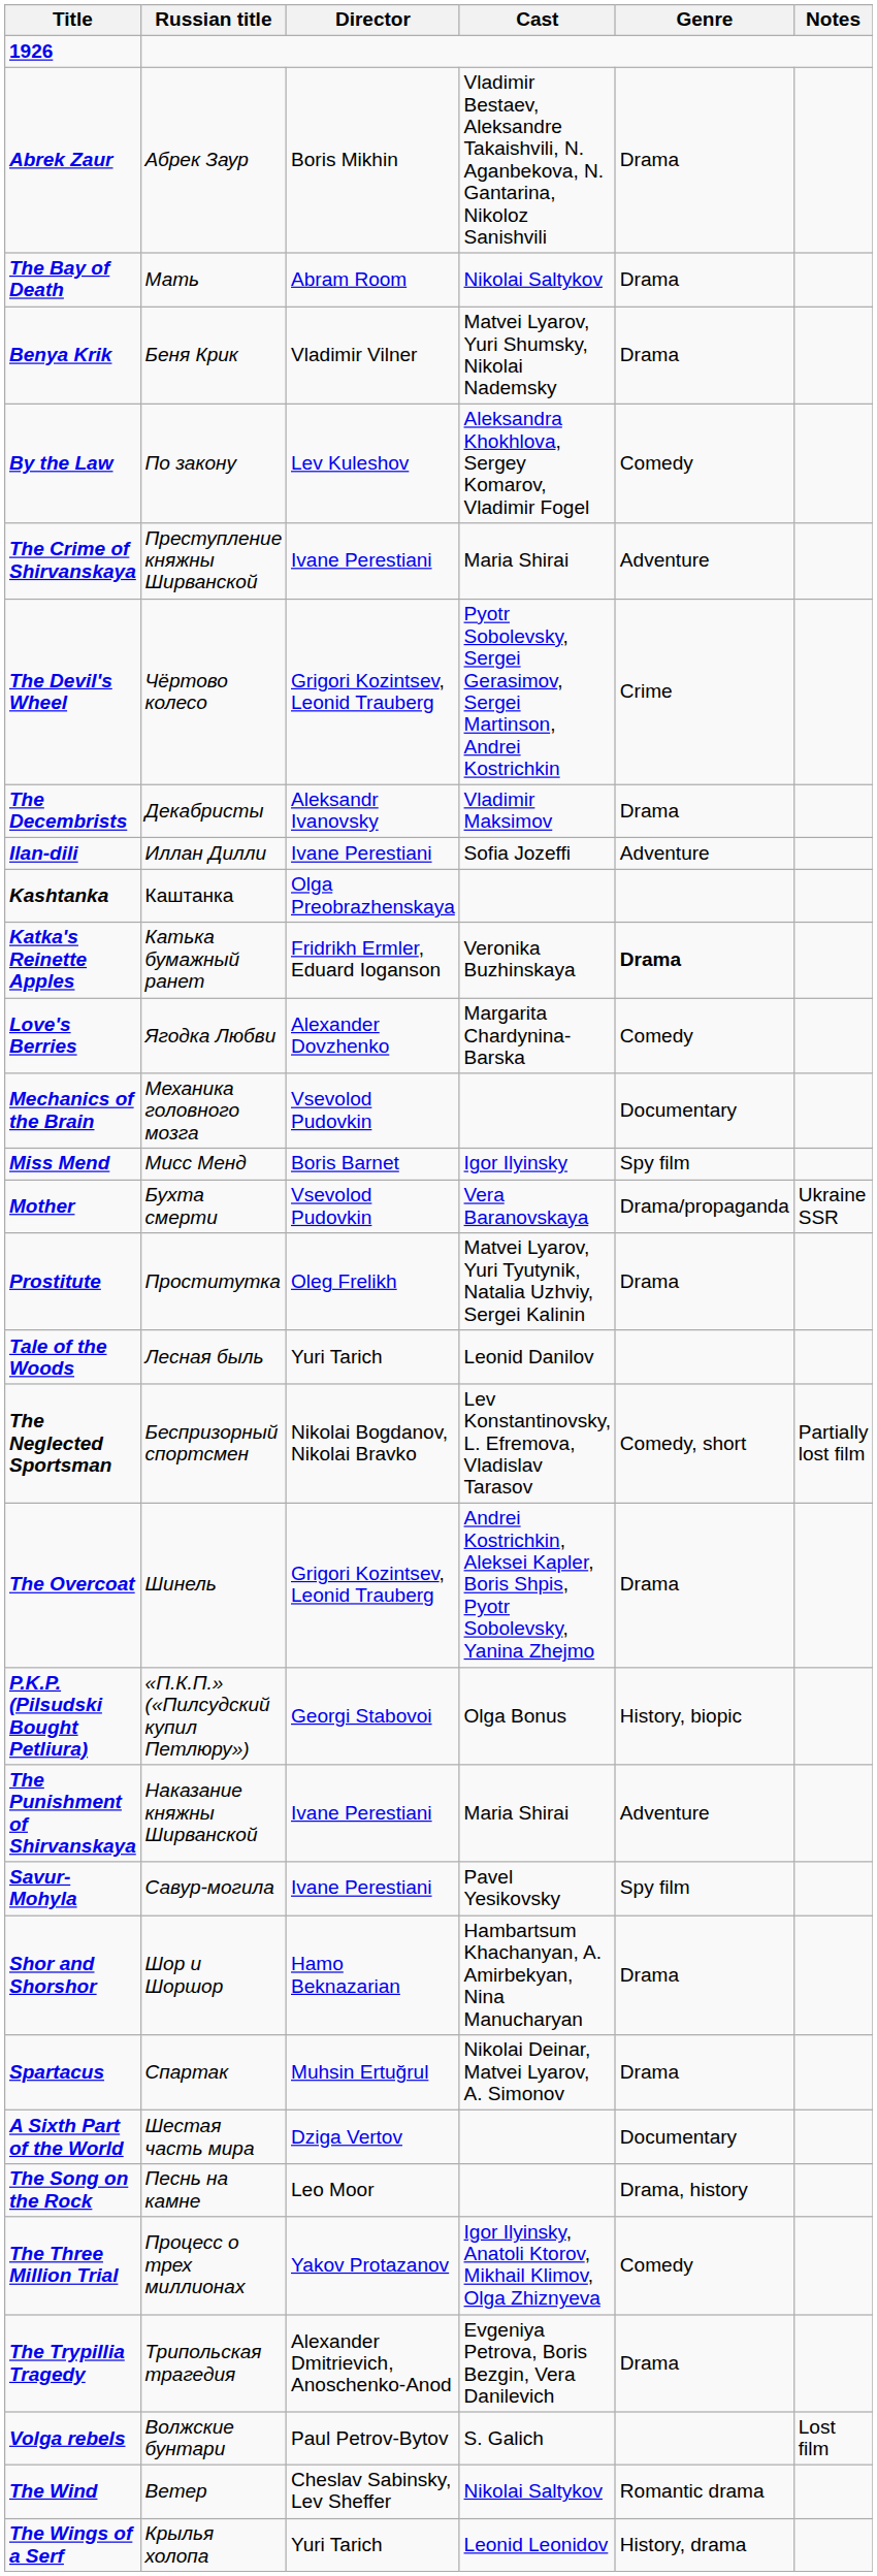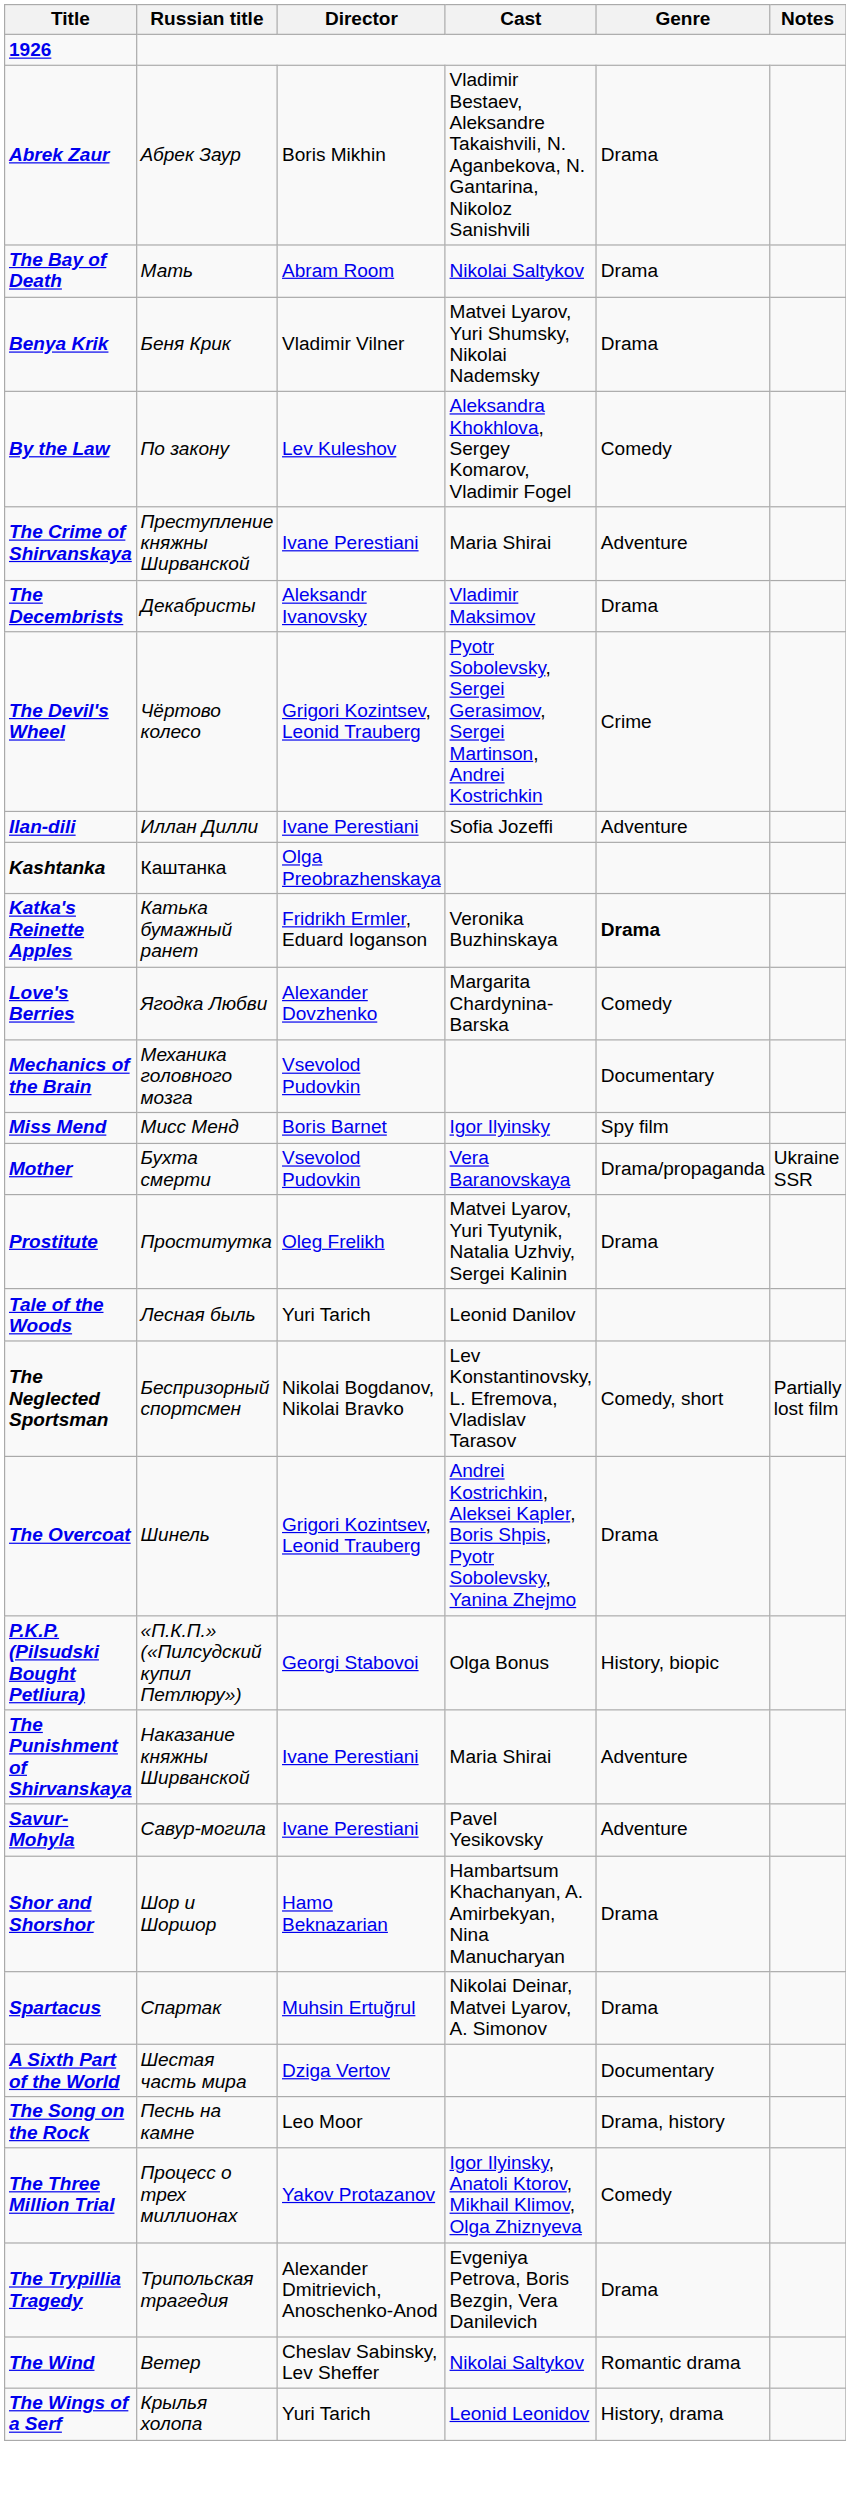rows swapped: The Decembrists <-> The Devil's Wheel
Savur-Mohyla | Genre: Spy film -> Adventure
- row: Volga rebels | Волжские бунтари | Paul Petrov-Bytov | S. Galich | Lost film
